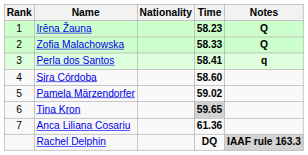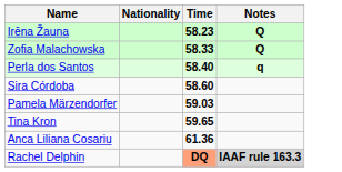- column: Rank | 1 | 2 | 3 | 4 | 5 | 6 | 7
Perla dos Santos | Time: 58.41 -> 58.40
Pamela Märzendorfer | Time: 59.02 -> 59.03
Tina Kron | Time: lightgrey background -> no background
Rachel Delphin | Time: no background -> lightsalmon background
